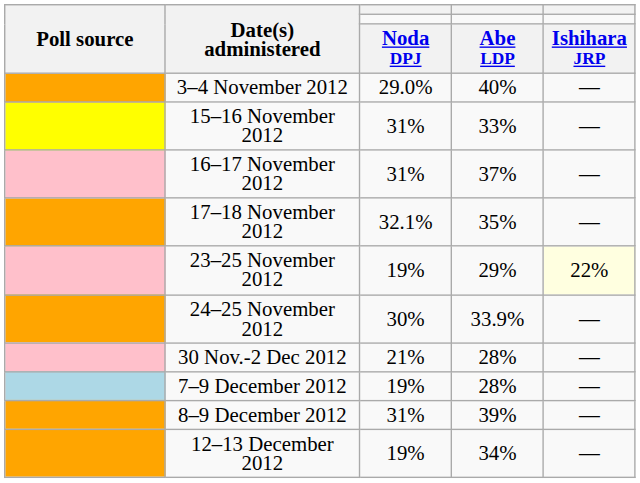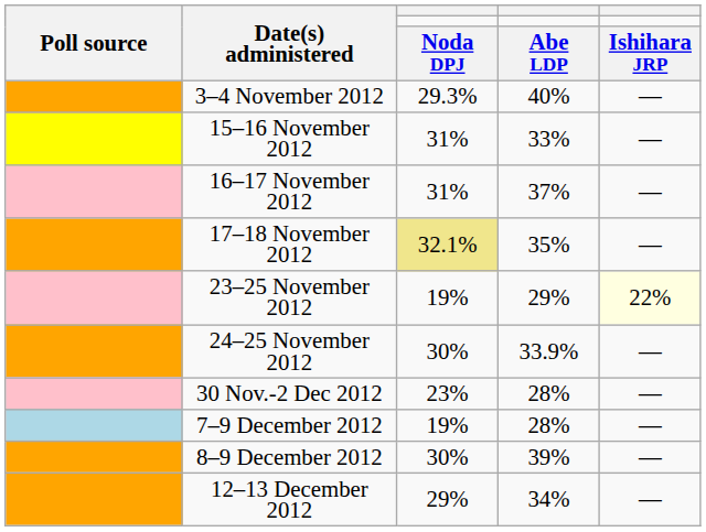3–4 November 2012 | column 3: 29.0% -> 29.3%
17–18 November 2012 | column 3: no background -> khaki background
30 Nov.-2 Dec 2012 | column 3: 21% -> 23%
8–9 December 2012 | column 3: 31% -> 30%
12–13 December 2012 | column 3: 19% -> 29%
